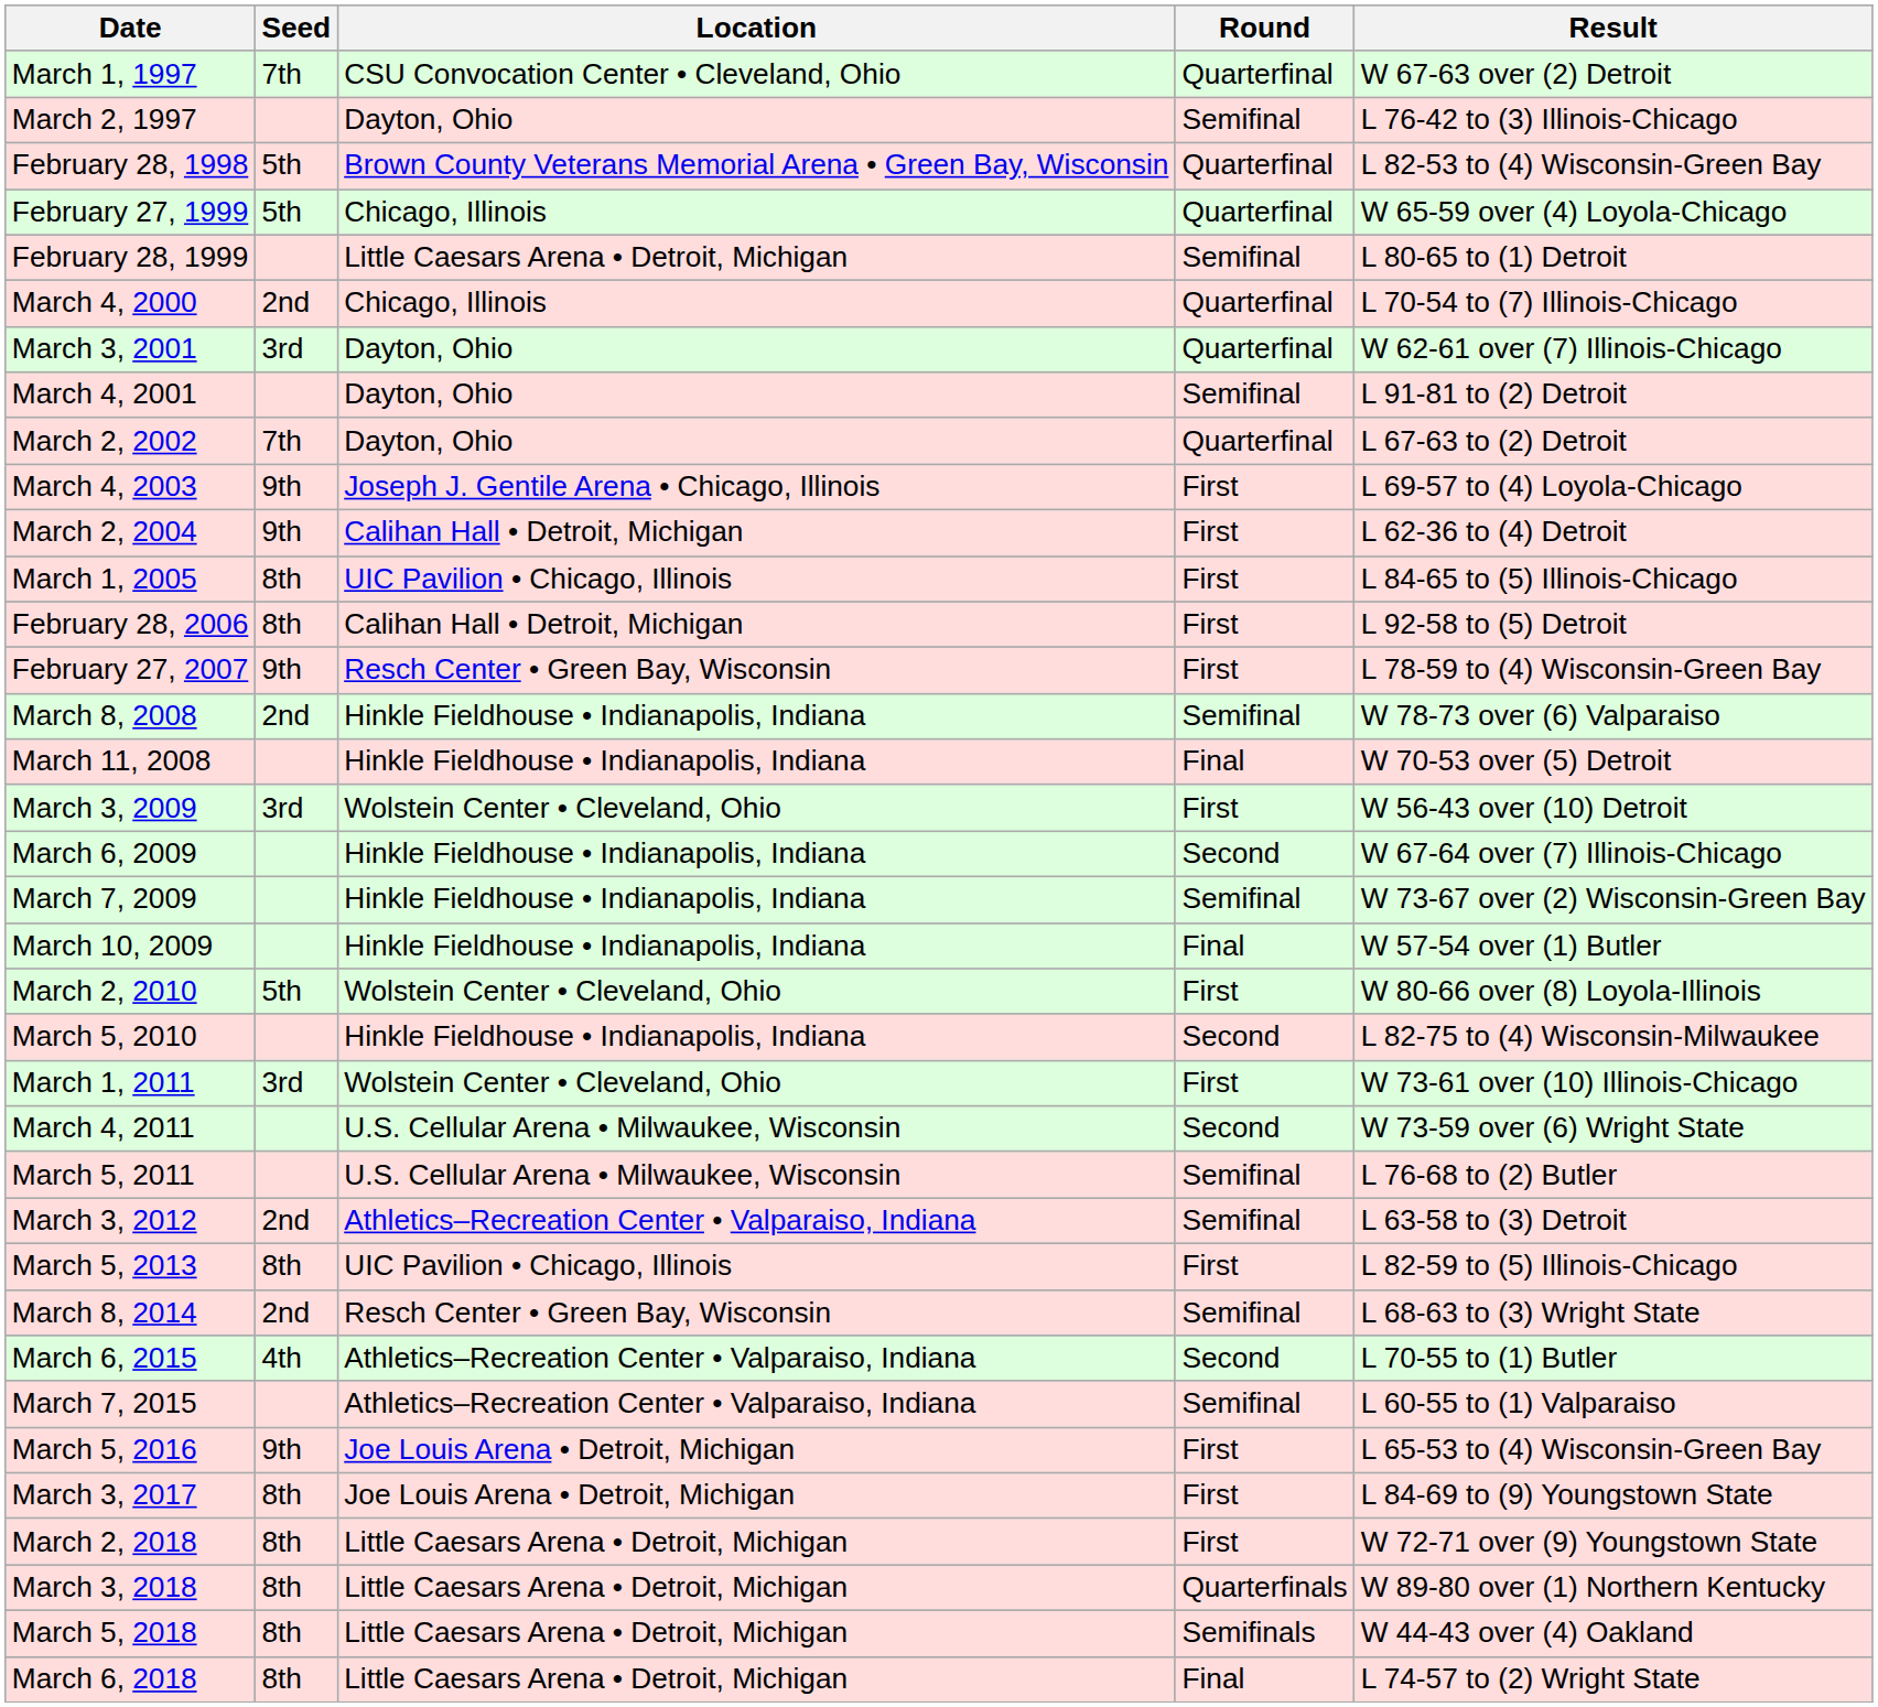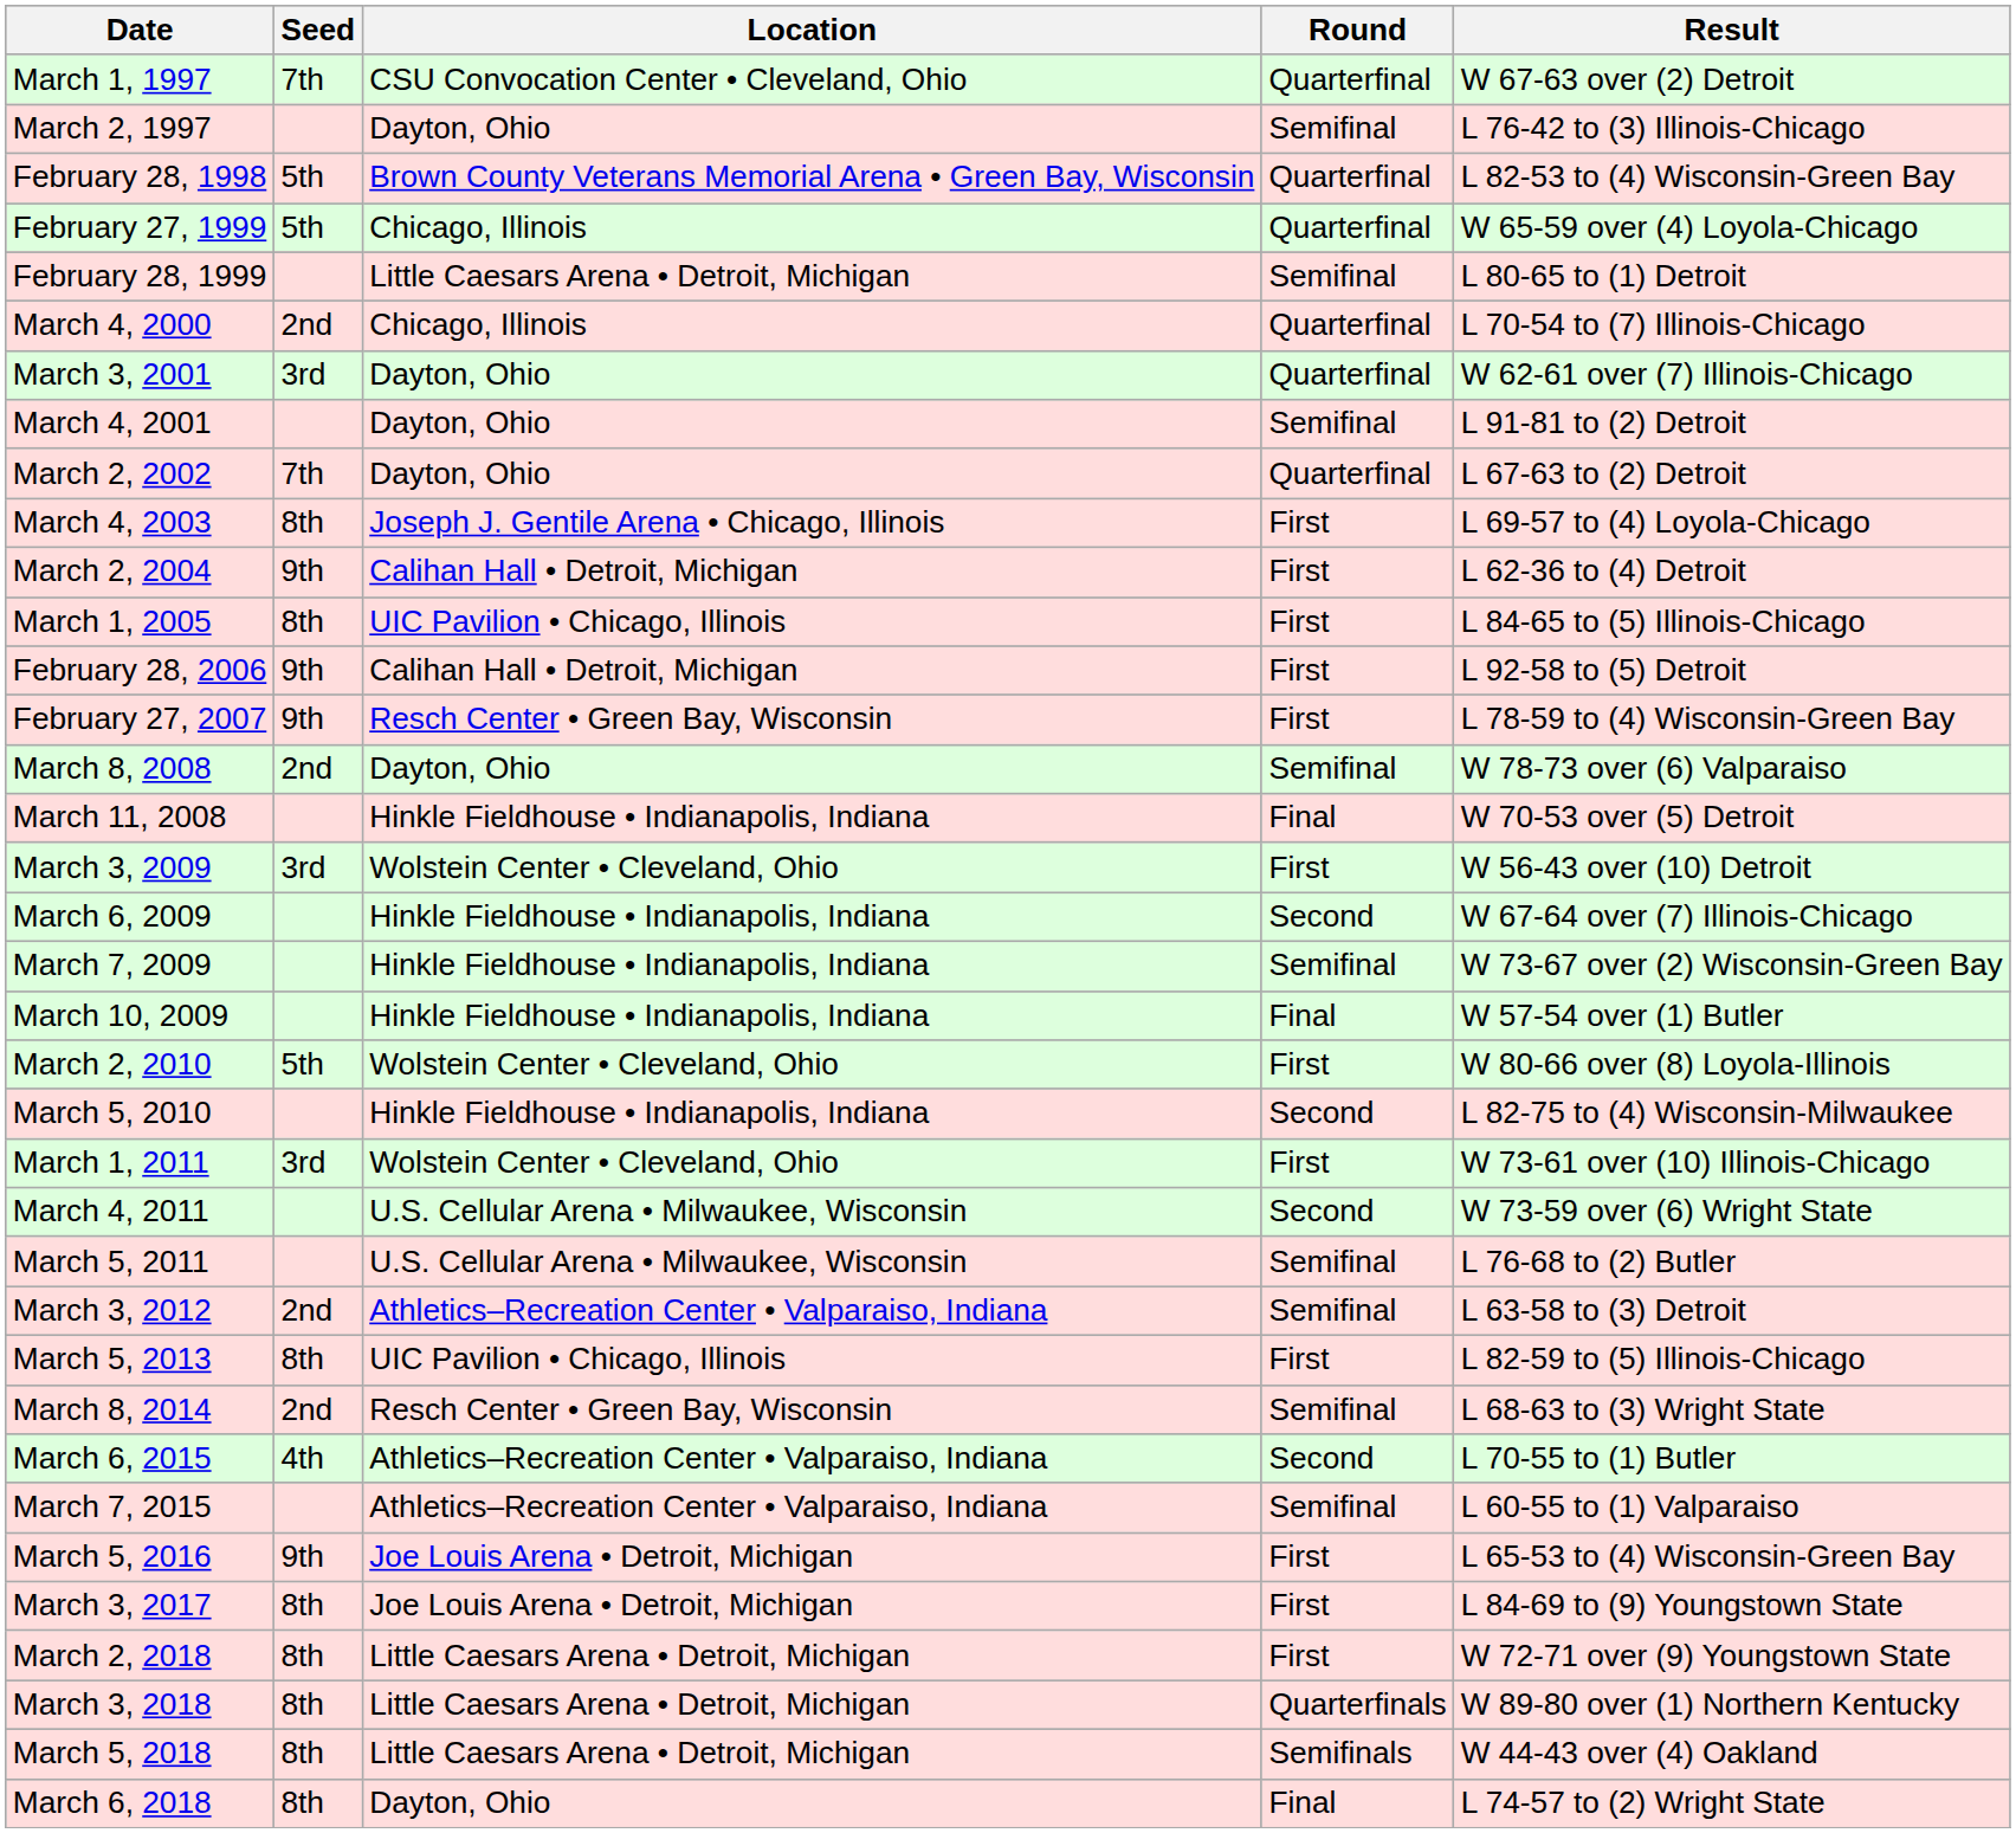March 4, 2003 | Seed: 9th -> 8th
February 28, 2006 | Seed: 8th -> 9th
March 8, 2008 | Location: Hinkle Fieldhouse • Indianapolis, Indiana -> Dayton, Ohio
March 6, 2018 | Location: Little Caesars Arena • Detroit, Michigan -> Dayton, Ohio
